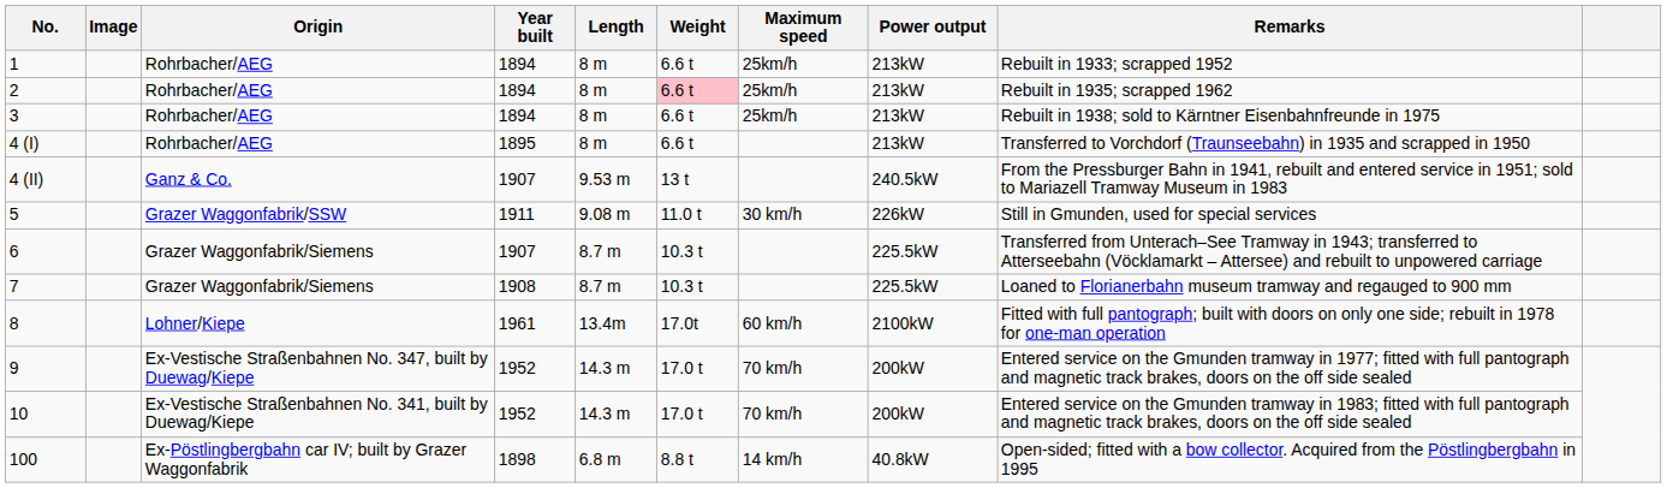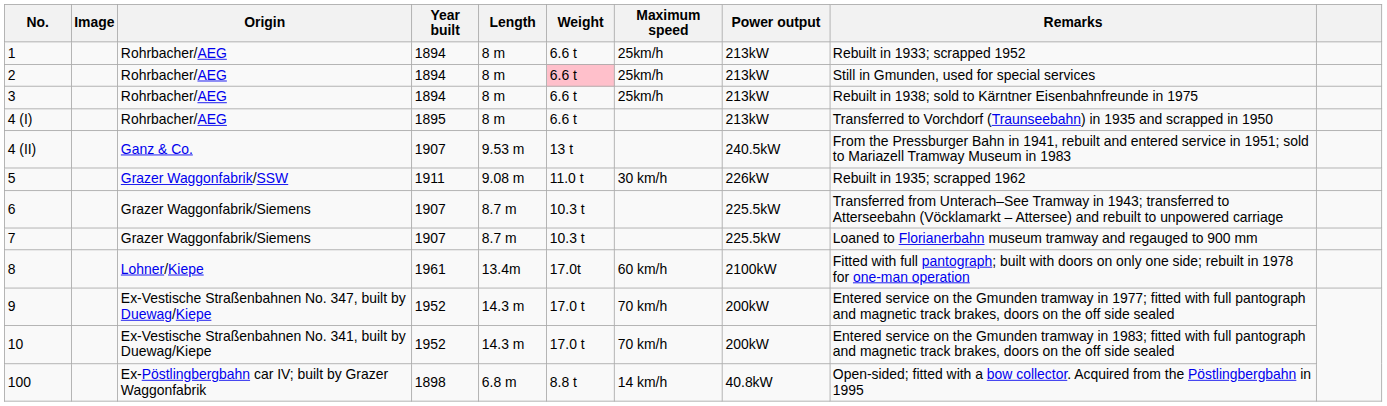2 | Remarks: Rebuilt in 1935; scrapped 1962 -> Still in Gmunden, used for special services
5 | Remarks: Still in Gmunden, used for special services -> Rebuilt in 1935; scrapped 1962
7 | Year built: 1908 -> 1907
